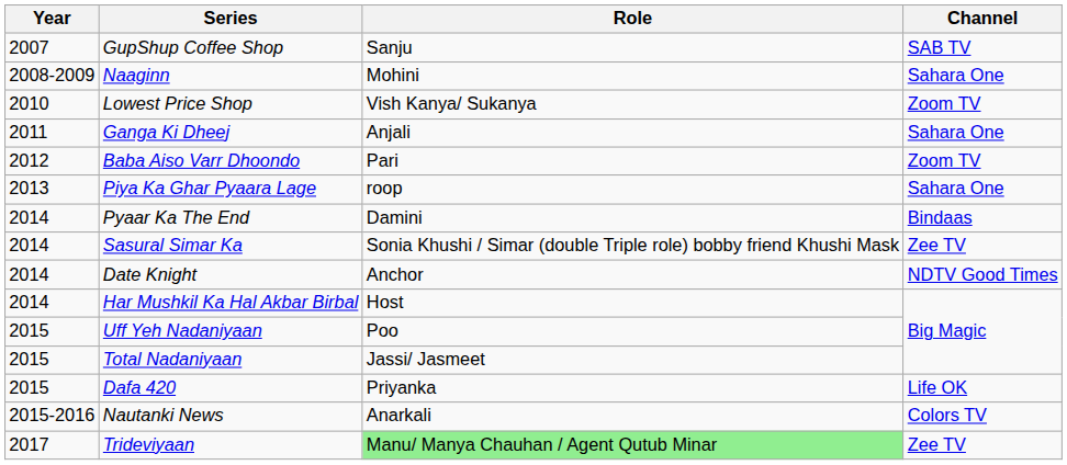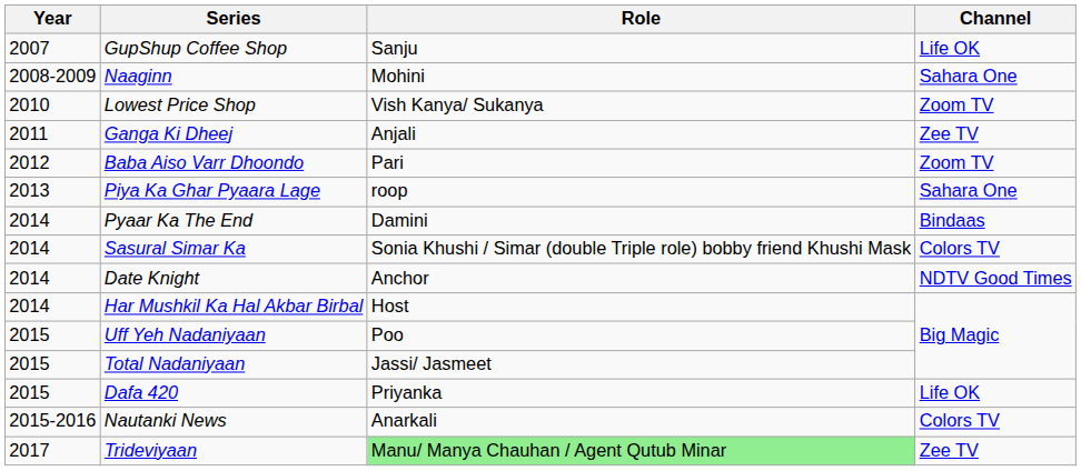GupShup Coffee Shop | Channel: SAB TV -> Life OK
Ganga Ki Dheej | Channel: Sahara One -> Zee TV
Sasural Simar Ka | Channel: Zee TV -> Colors TV
